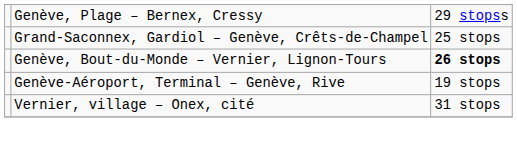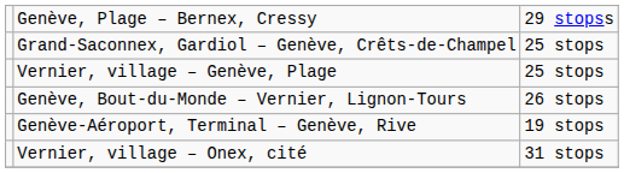+ row: Vernier, village – Genève, Plage | 25 stops
Genève, Bout-du-Monde – Vernier, Lignon-Tours | column 3: bold -> normal
